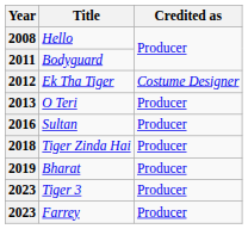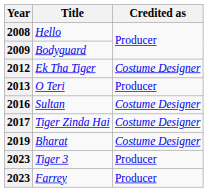Bodyguard | Year: 2011 -> 2009
Sultan | Credited as: Producer -> Costume Designer
Tiger Zinda Hai | Year: 2018 -> 2017
Tiger Zinda Hai | Credited as: Producer -> Costume Designer
Bharat | Credited as: Producer -> Costume Designer
